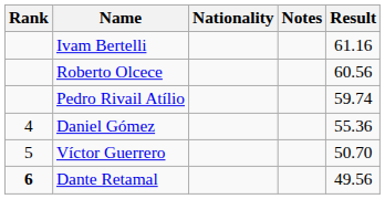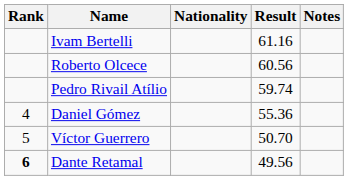columns swapped: Result <-> Notes
